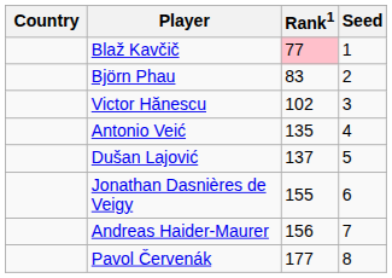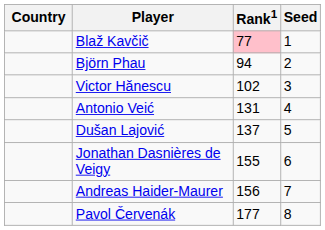Björn Phau | Rank1: 83 -> 94
Antonio Veić | Rank1: 135 -> 131
